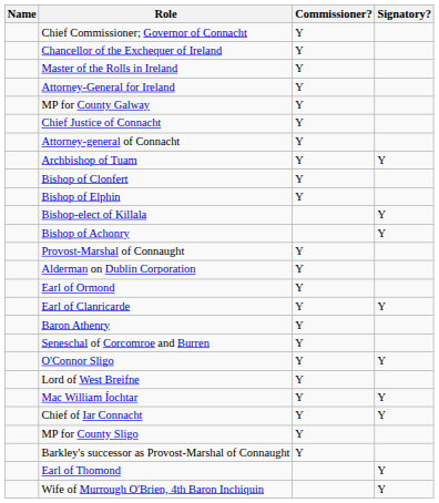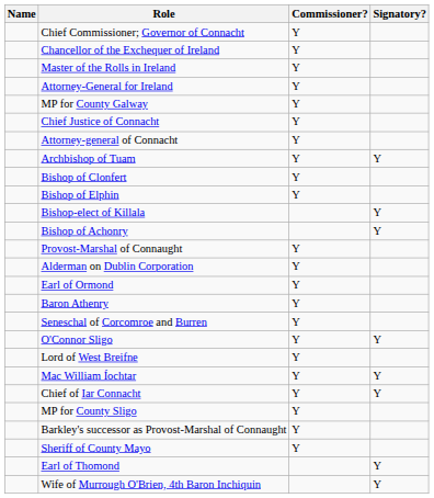- row: Earl of Clanricarde | Y | Y
+ row: Sheriff of County Mayo | Y
